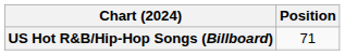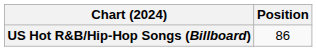US Hot R&B/Hip-Hop Songs (Billboard) | Position: 71 -> 86
